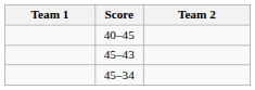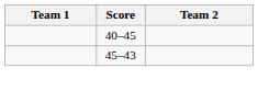- row: 45–34
